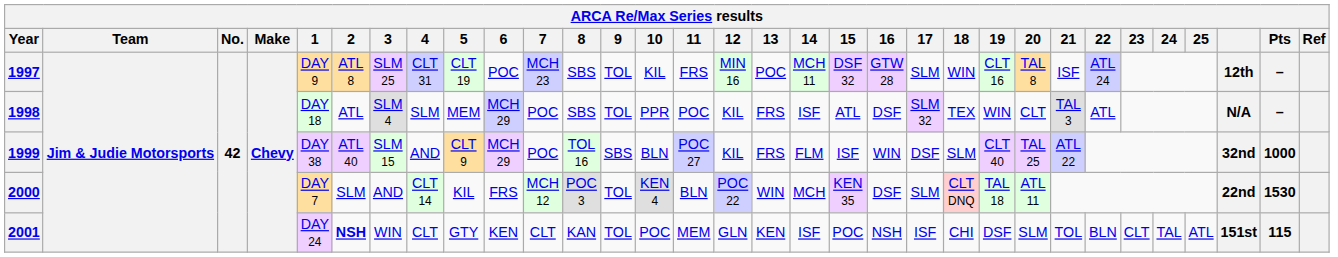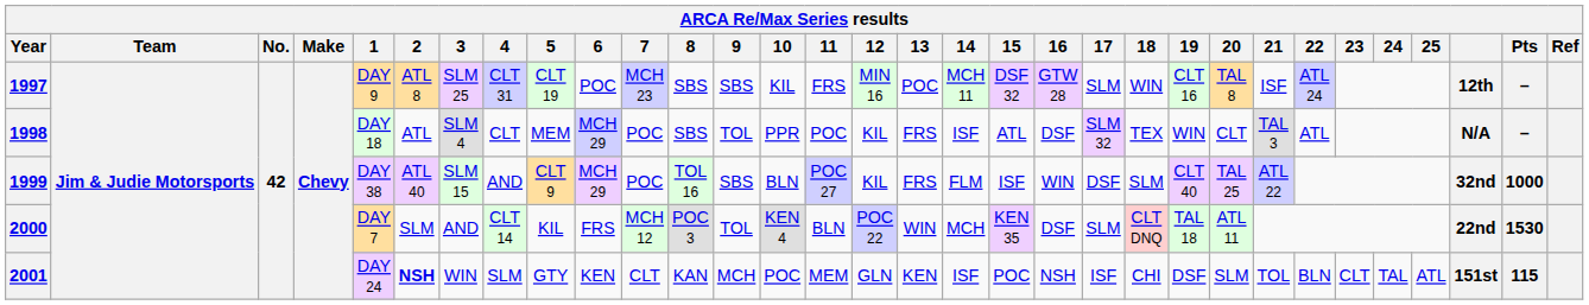1997 | 9: TOL -> SBS
1998 | 4: SLM -> CLT
2001 | 4: CLT -> SLM
2001 | 9: TOL -> MCH
